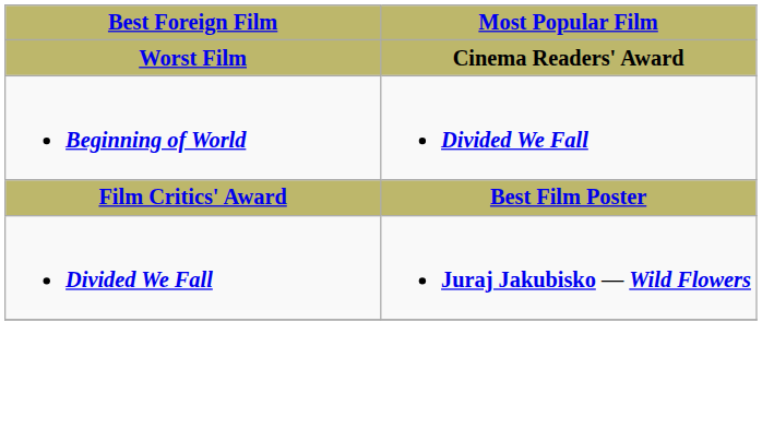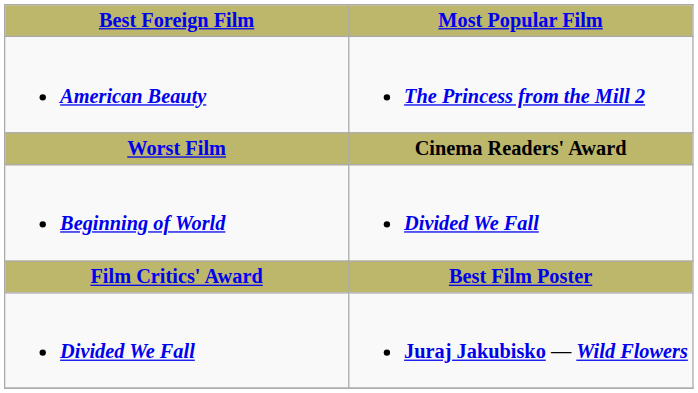+ row: American Beauty | The Princess from the Mill 2
